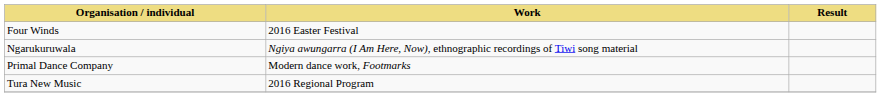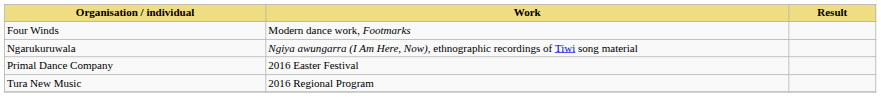Four Winds | Work: 2016 Easter Festival -> Modern dance work, Footmarks
Primal Dance Company | Work: Modern dance work, Footmarks -> 2016 Easter Festival
